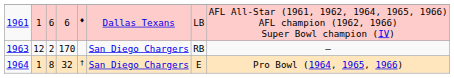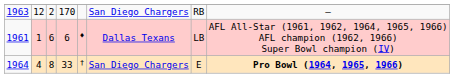rows swapped: 1961 <-> 1963
1964 | column 2: 1 -> 4
1964 | column 4: 32 -> 33
1964 | column 8: normal -> bold
